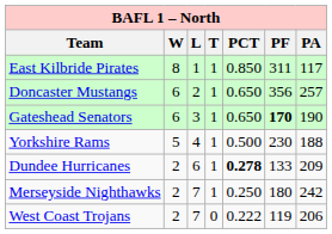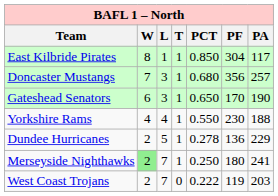East Kilbride Pirates | PF: 311 -> 304
Doncaster Mustangs | W: 6 -> 7
Doncaster Mustangs | L: 2 -> 3
Doncaster Mustangs | PCT: 0.650 -> 0.680
Gateshead Senators | PF: bold -> normal
Yorkshire Rams | W: 5 -> 4
Yorkshire Rams | PCT: 0.500 -> 0.550
Dundee Hurricanes | L: 6 -> 5
Dundee Hurricanes | PCT: bold -> normal
Dundee Hurricanes | PF: 133 -> 136
Dundee Hurricanes | PA: 209 -> 229
Merseyside Nighthawks | W: no background -> lightgreen background
Merseyside Nighthawks | PA: 242 -> 241
West Coast Trojans | PA: 206 -> 203
